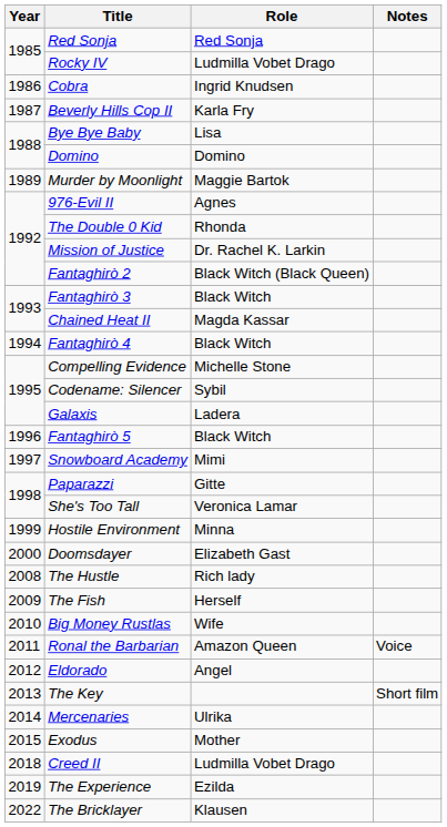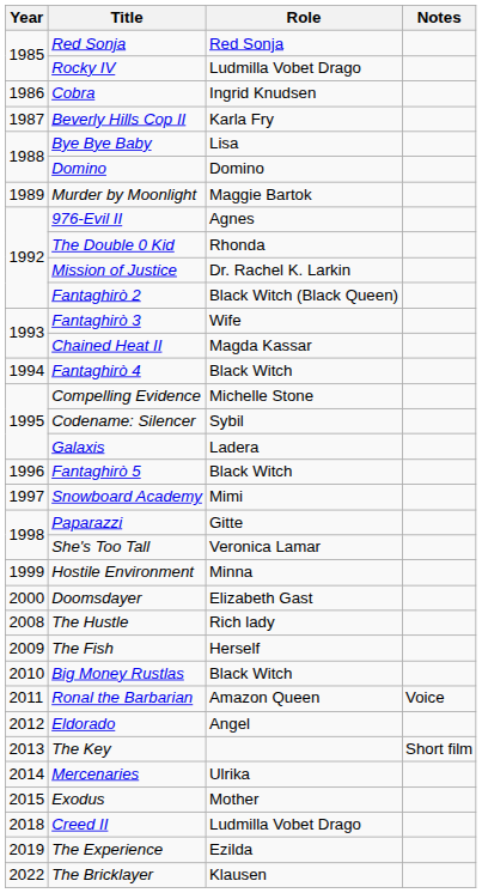Fantaghirò 3 | Role: Black Witch -> Wife
Big Money Rustlas | Role: Wife -> Black Witch
